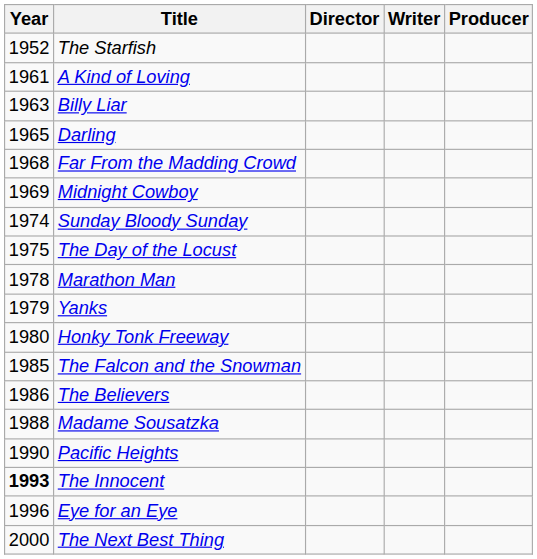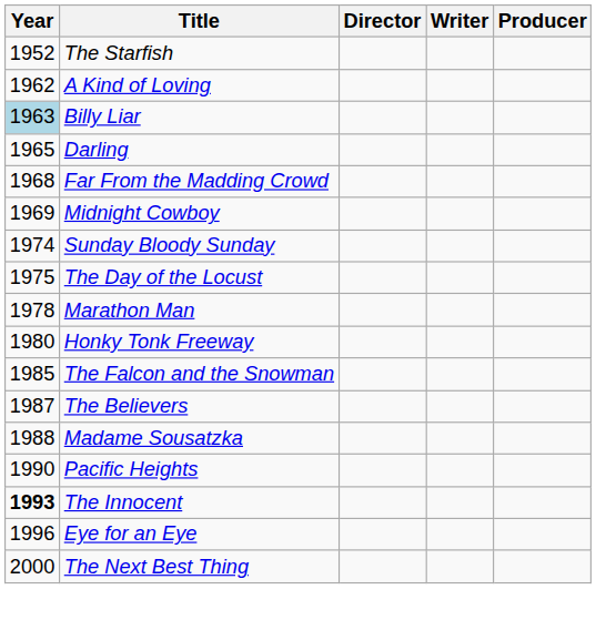A Kind of Loving | Year: 1961 -> 1962
Billy Liar | Year: no background -> lightblue background
- row: 1979 | Yanks
The Believers | Year: 1986 -> 1987
